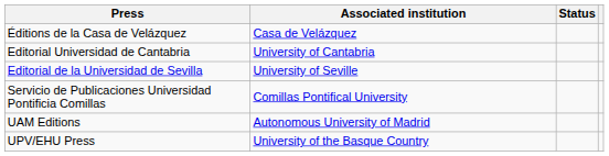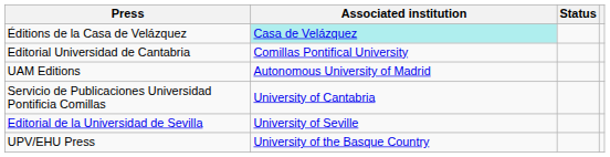Éditions de la Casa de Velázquez | Associated institution: no background -> paleturquoise background
Editorial Universidad de Cantabria | Associated institution: University of Cantabria -> Comillas Pontifical University
rows swapped: Editorial de la Universidad de Sevilla <-> UAM Editions
Servicio de Publicaciones Universidad Pontificia Comillas | Associated institution: Comillas Pontifical University -> University of Cantabria
